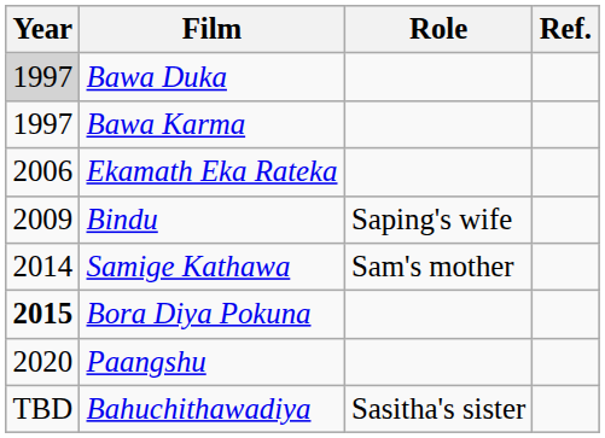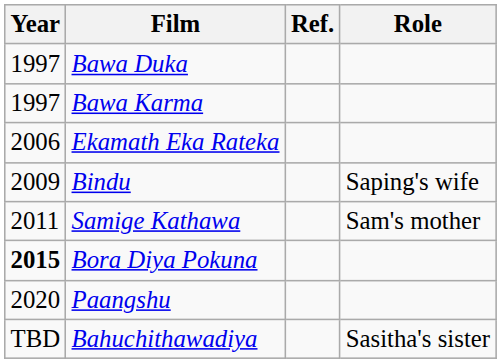columns swapped: Role <-> Ref.
Bawa Duka | Year: lightgrey background -> no background
Samige Kathawa | Year: 2014 -> 2011
